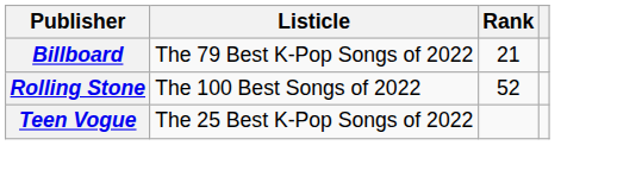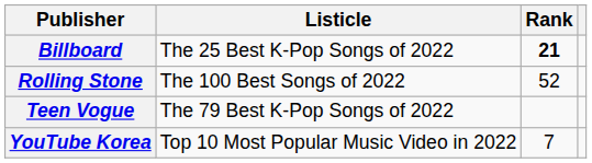Billboard | Listicle: The 79 Best K-Pop Songs of 2022 -> The 25 Best K-Pop Songs of 2022
Billboard | Rank: normal -> bold
Teen Vogue | Listicle: The 25 Best K-Pop Songs of 2022 -> The 79 Best K-Pop Songs of 2022
+ row: YouTube Korea | Top 10 Most Popular Music Video in 2022 | 7
